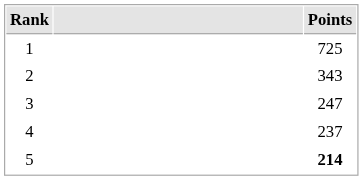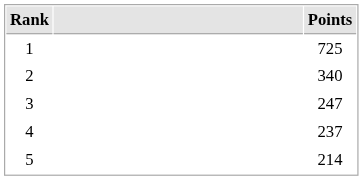2 | Points: 343 -> 340
5 | Points: bold -> normal
